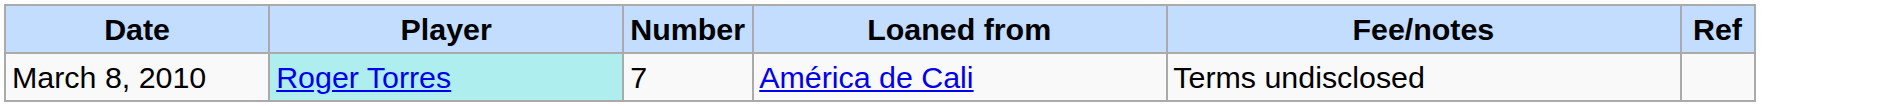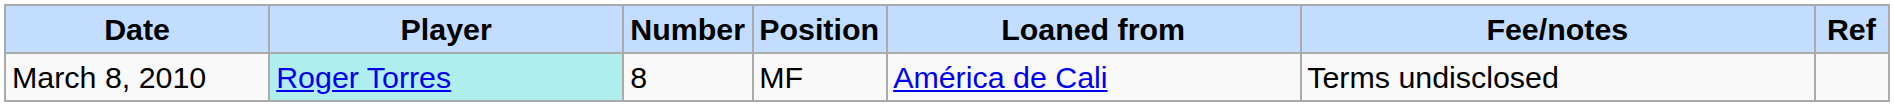+ column: Position | MF
March 8, 2010 | Number: 7 -> 8
